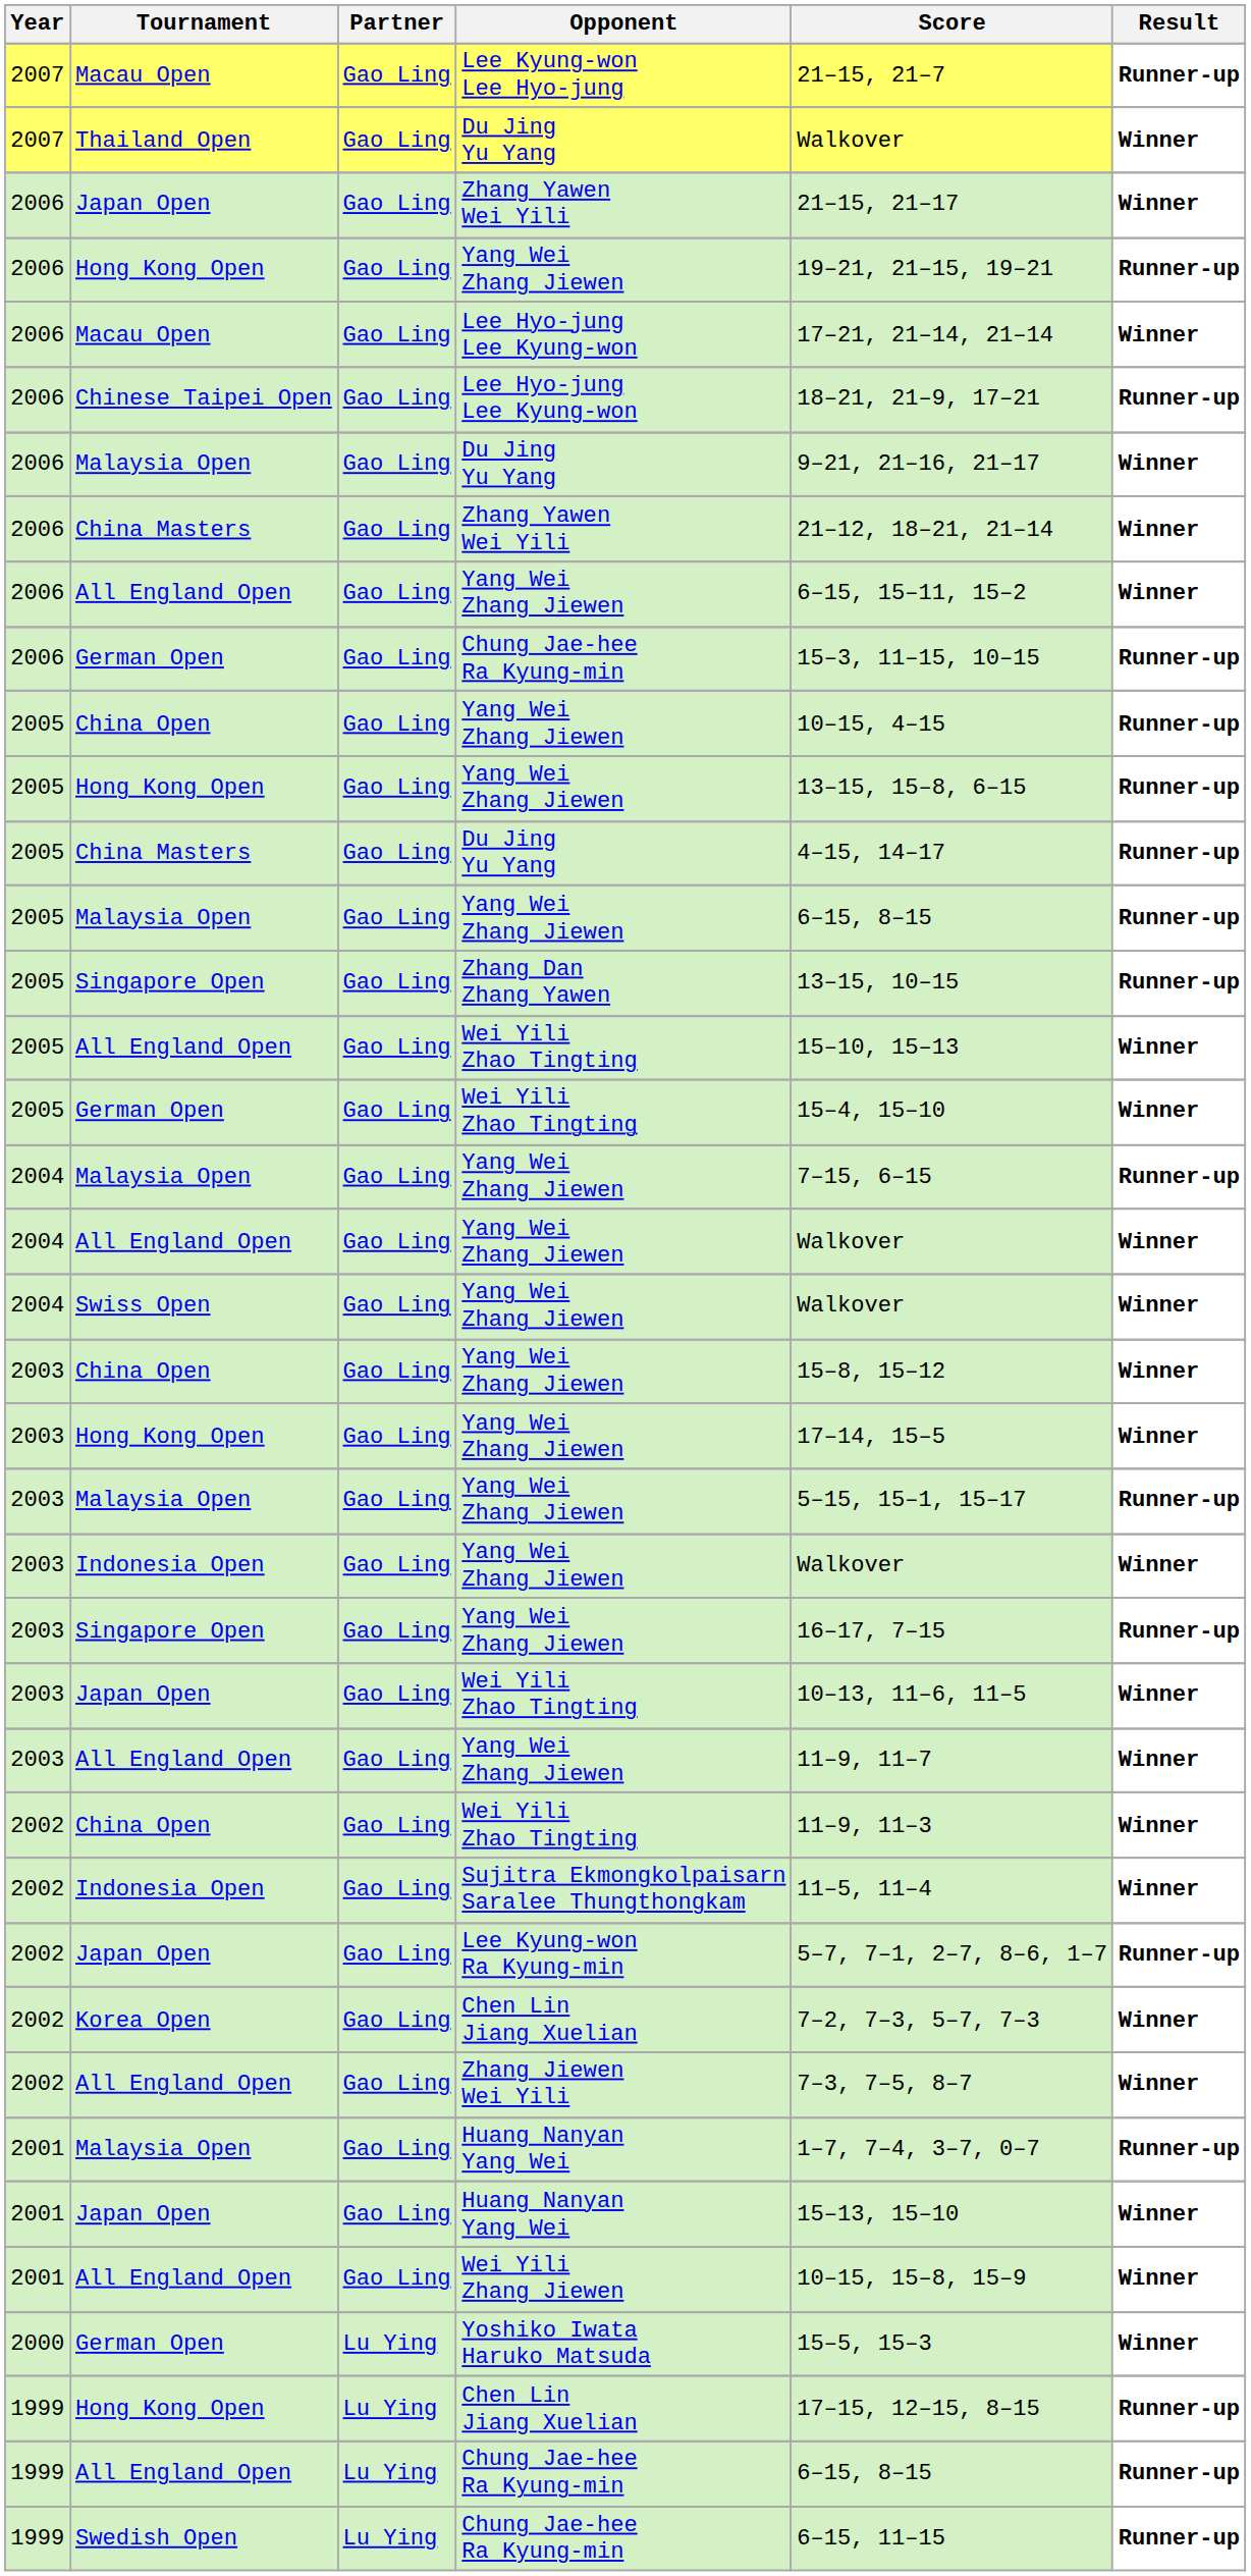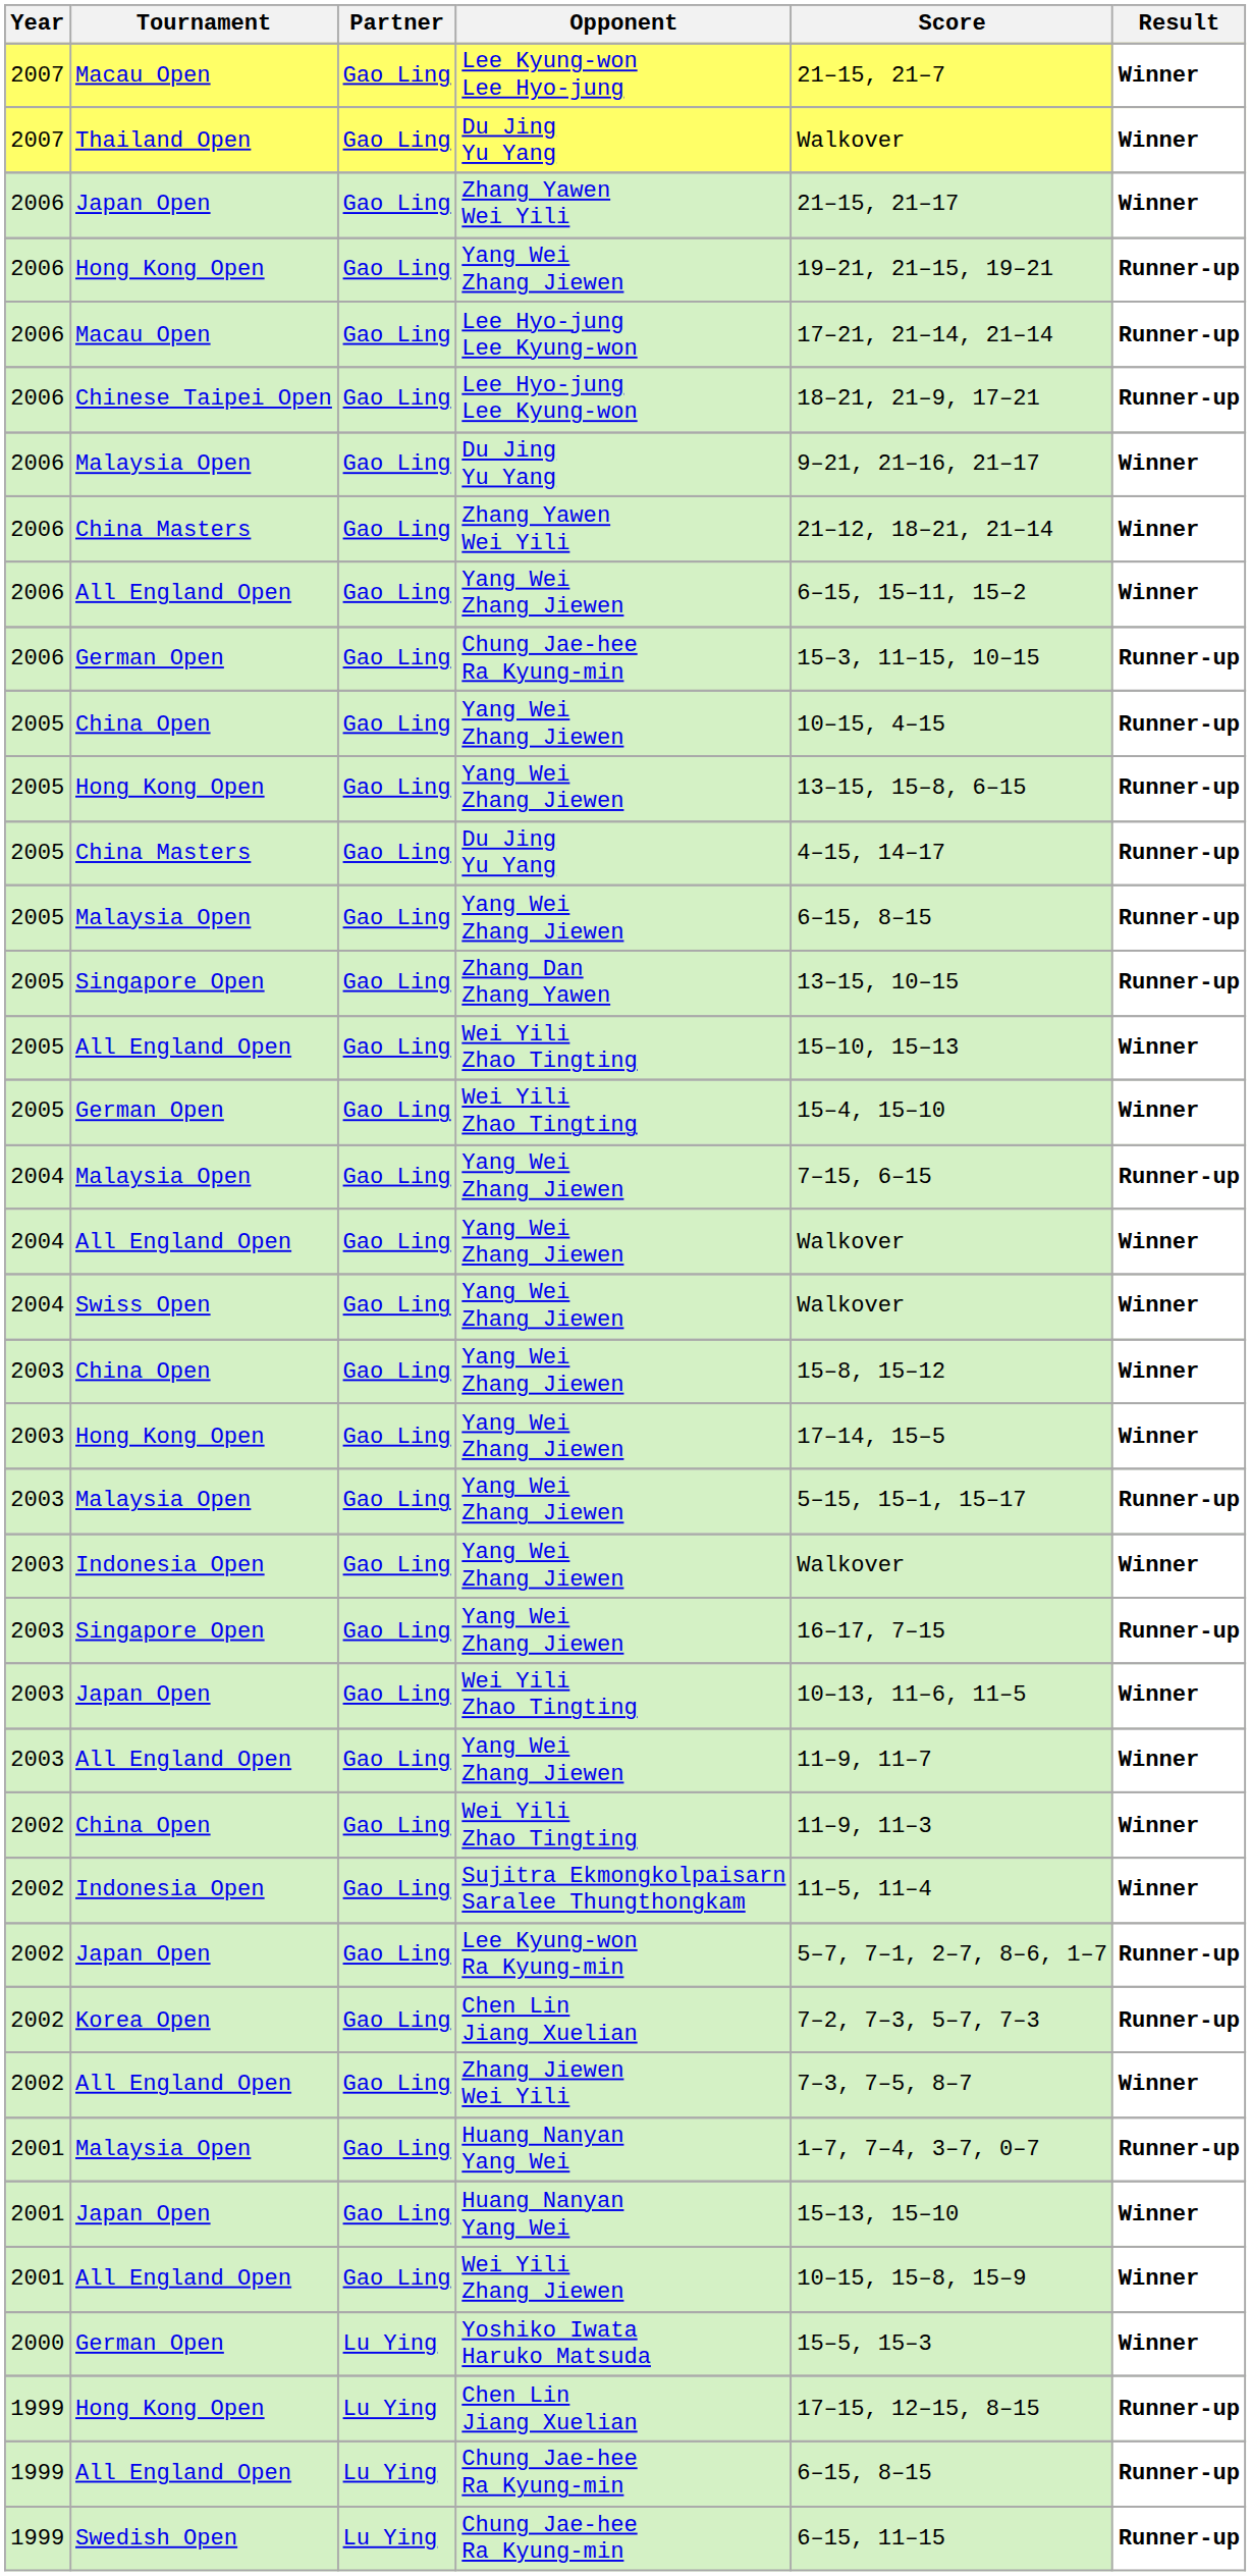2007 / Macau Open | Result: Runner-up -> Winner
2006 / Macau Open | Result: Winner -> Runner-up
Korea Open | Result: Winner -> Runner-up
